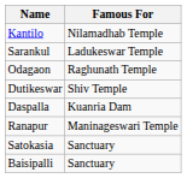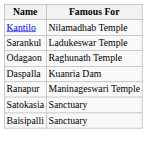- row: Dutikeswar | Shiv Temple
